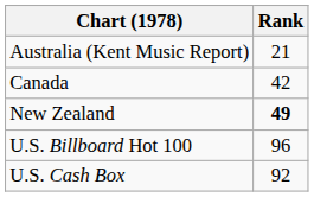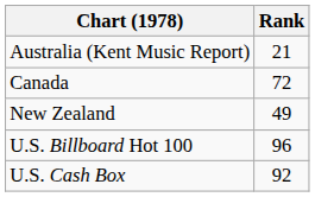Canada | Rank: 42 -> 72
New Zealand | Rank: bold -> normal
